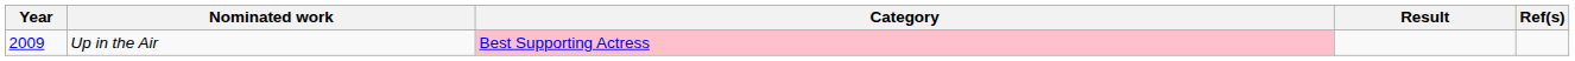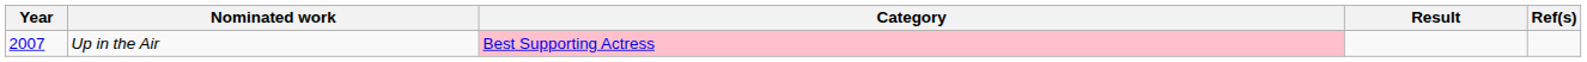Up in the Air | Year: 2009 -> 2007
